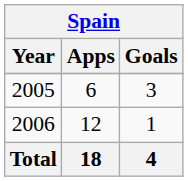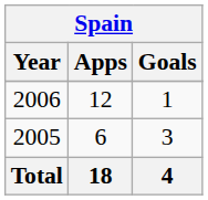rows swapped: 2005 <-> 2006
